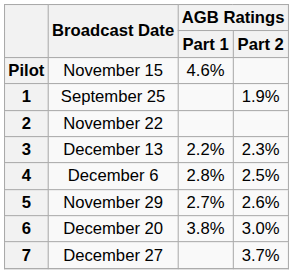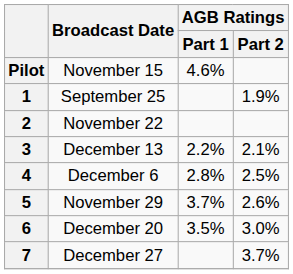3 | AGB Ratings / Part 2: 2.3% -> 2.1%
5 | AGB Ratings / Part 1: 2.7% -> 3.7%
6 | AGB Ratings / Part 1: 3.8% -> 3.5%
